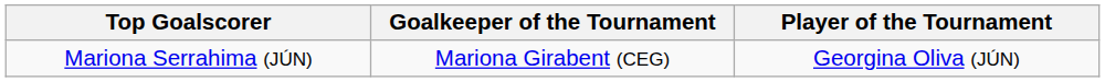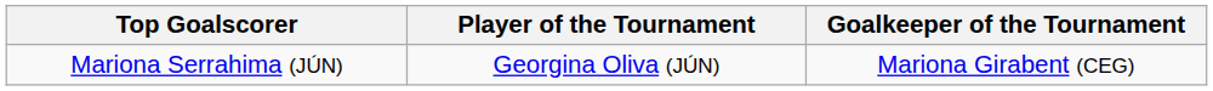columns swapped: Player of the Tournament <-> Goalkeeper of the Tournament
